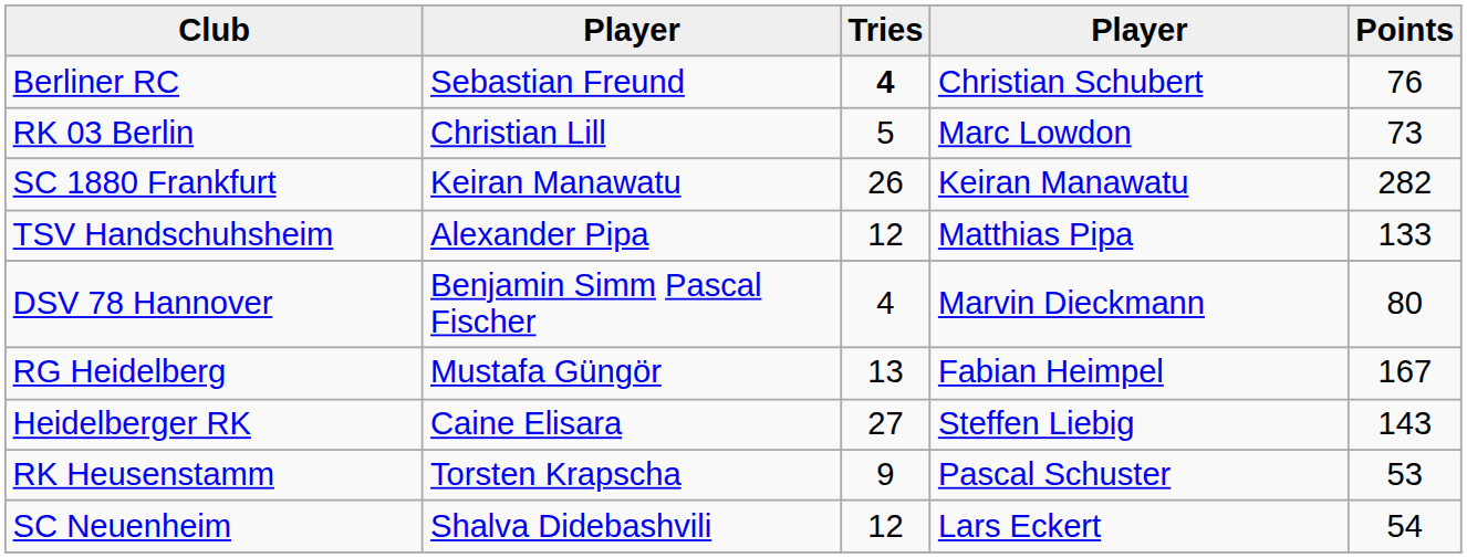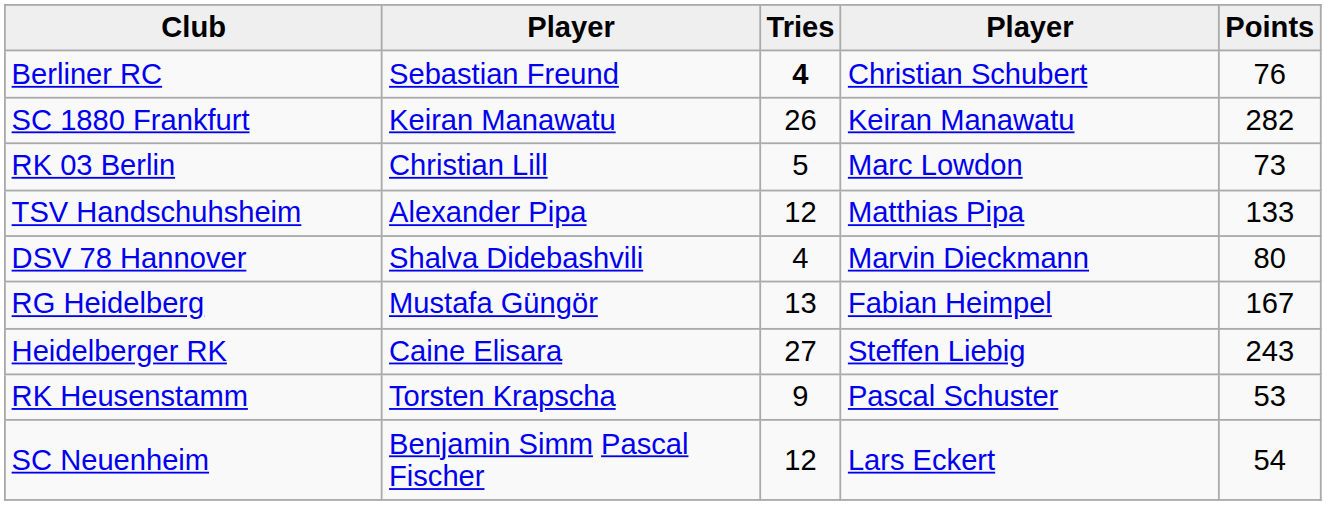rows swapped: RK 03 Berlin <-> SC 1880 Frankfurt
DSV 78 Hannover | column 2: Benjamin Simm Pascal Fischer -> Shalva Didebashvili
Heidelberger RK | Points: 143 -> 243
SC Neuenheim | column 2: Shalva Didebashvili -> Benjamin Simm Pascal Fischer
